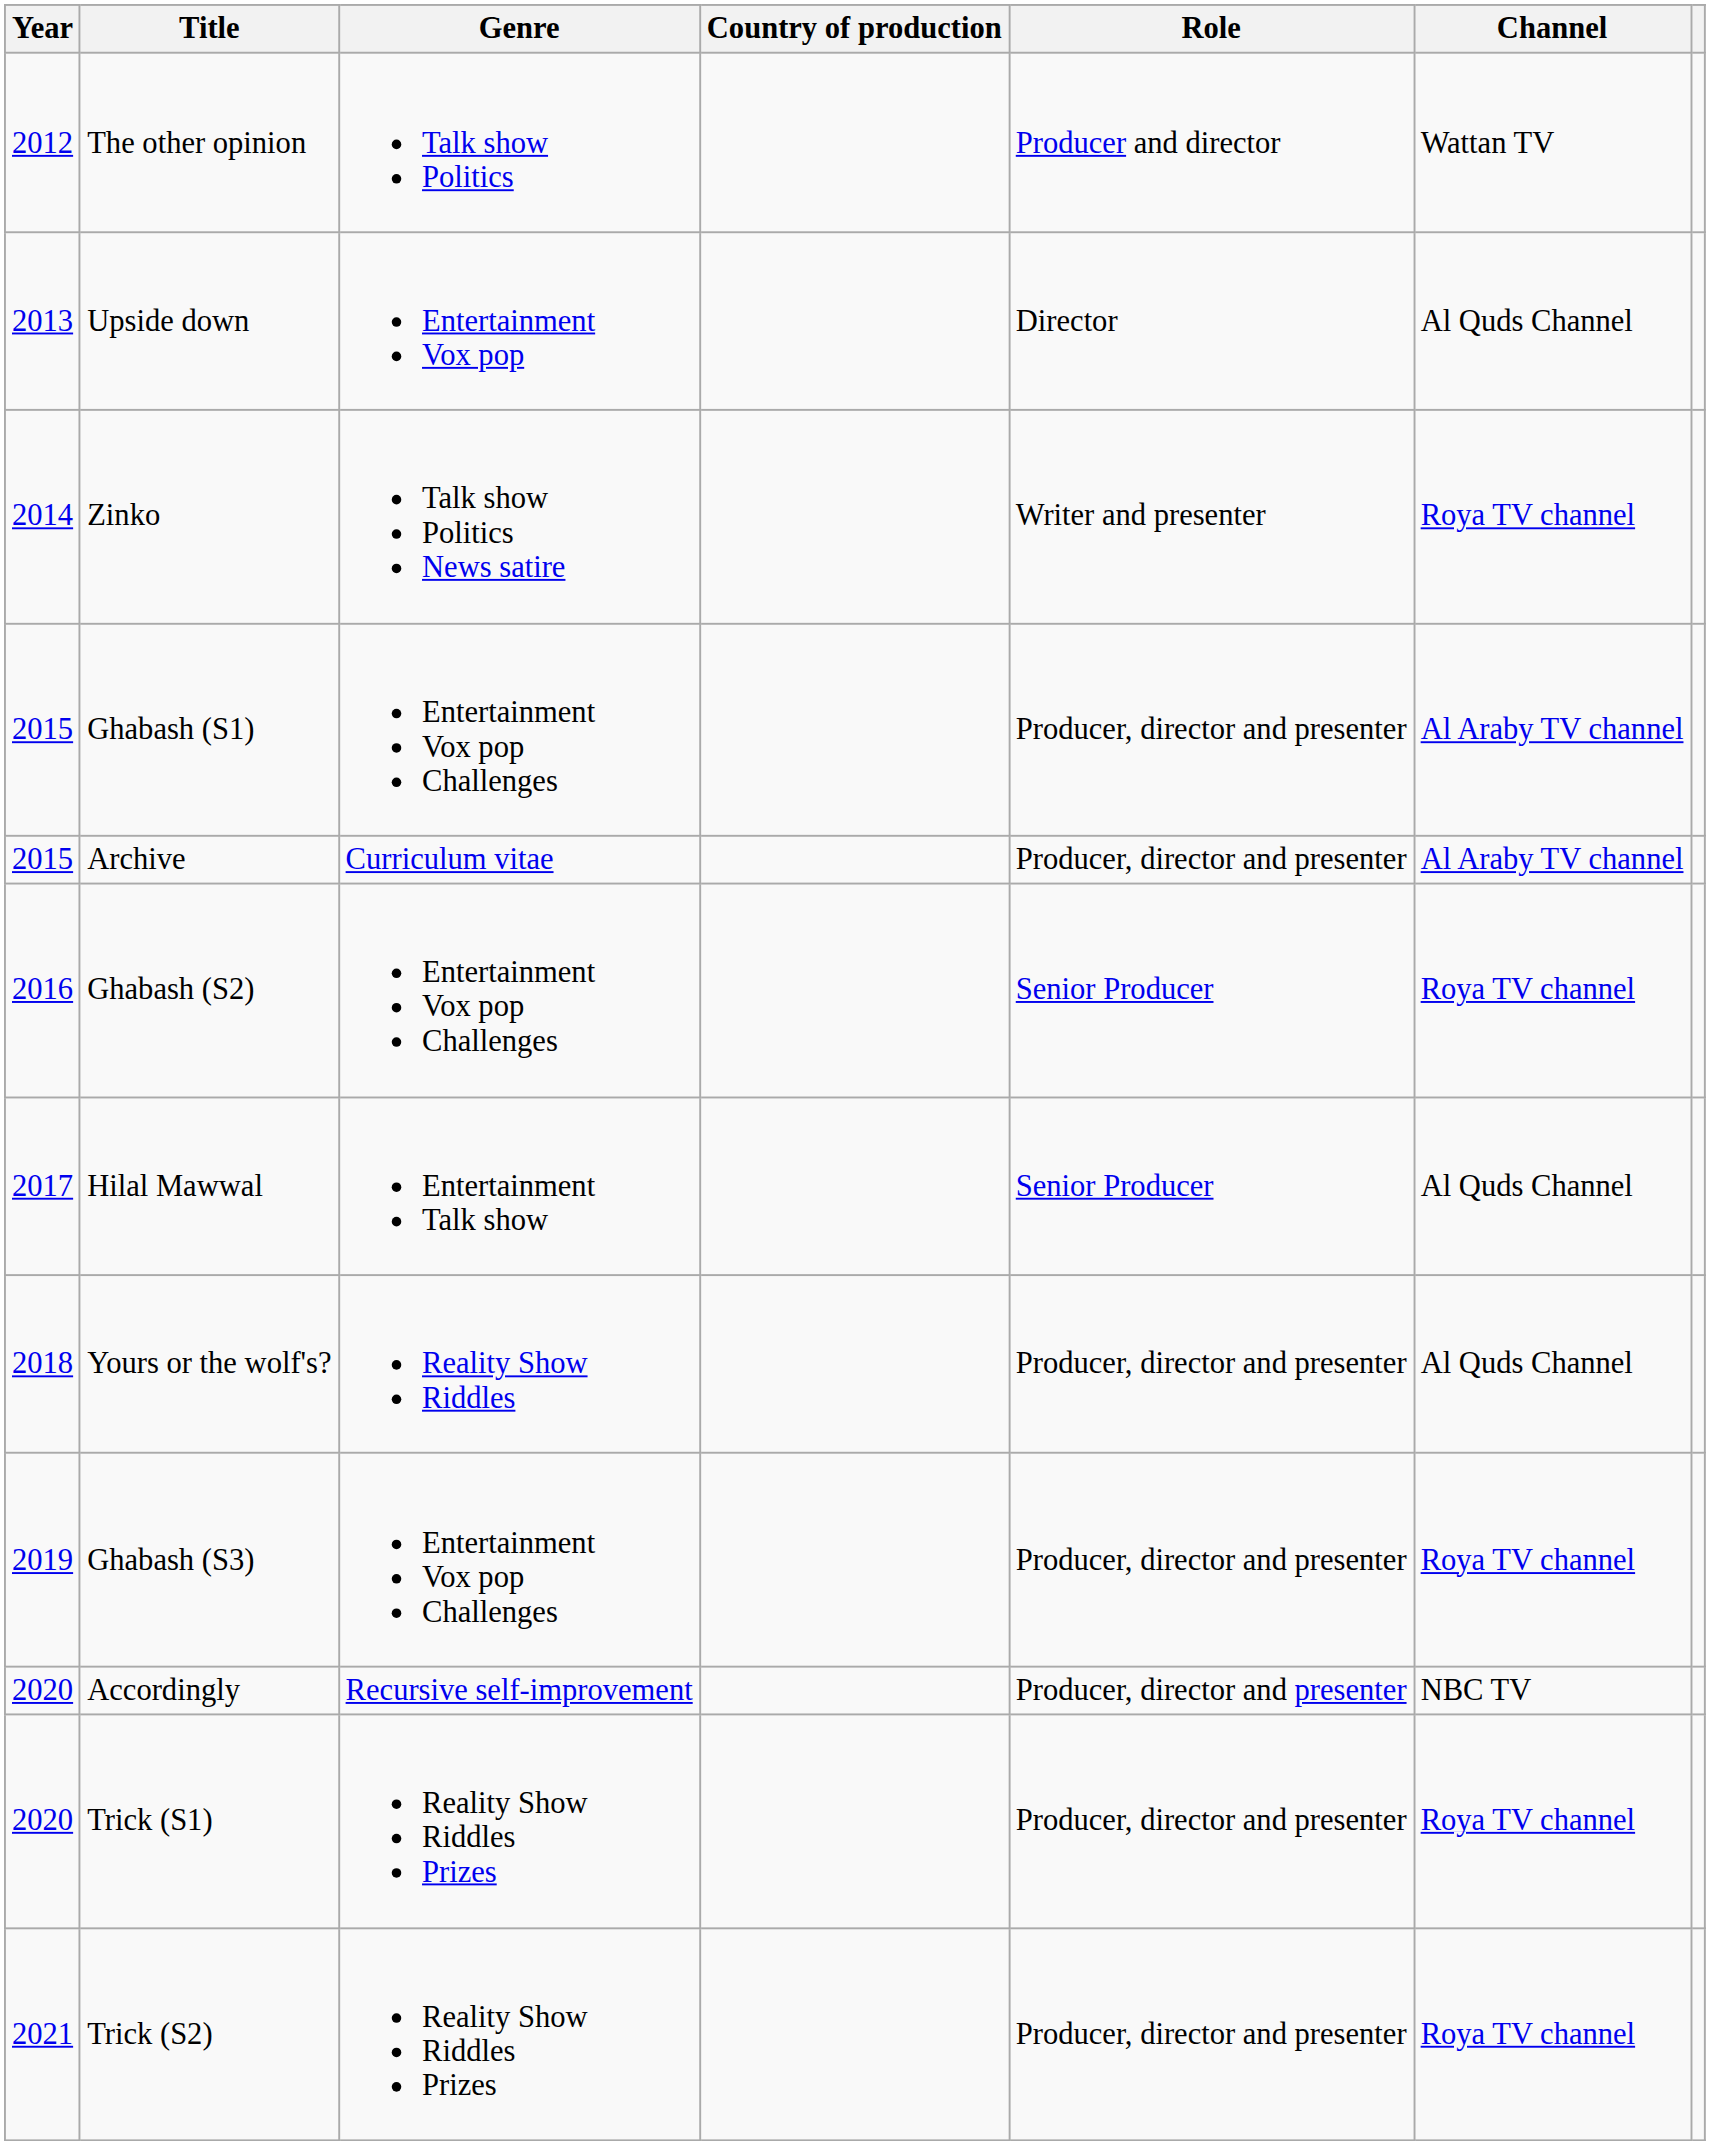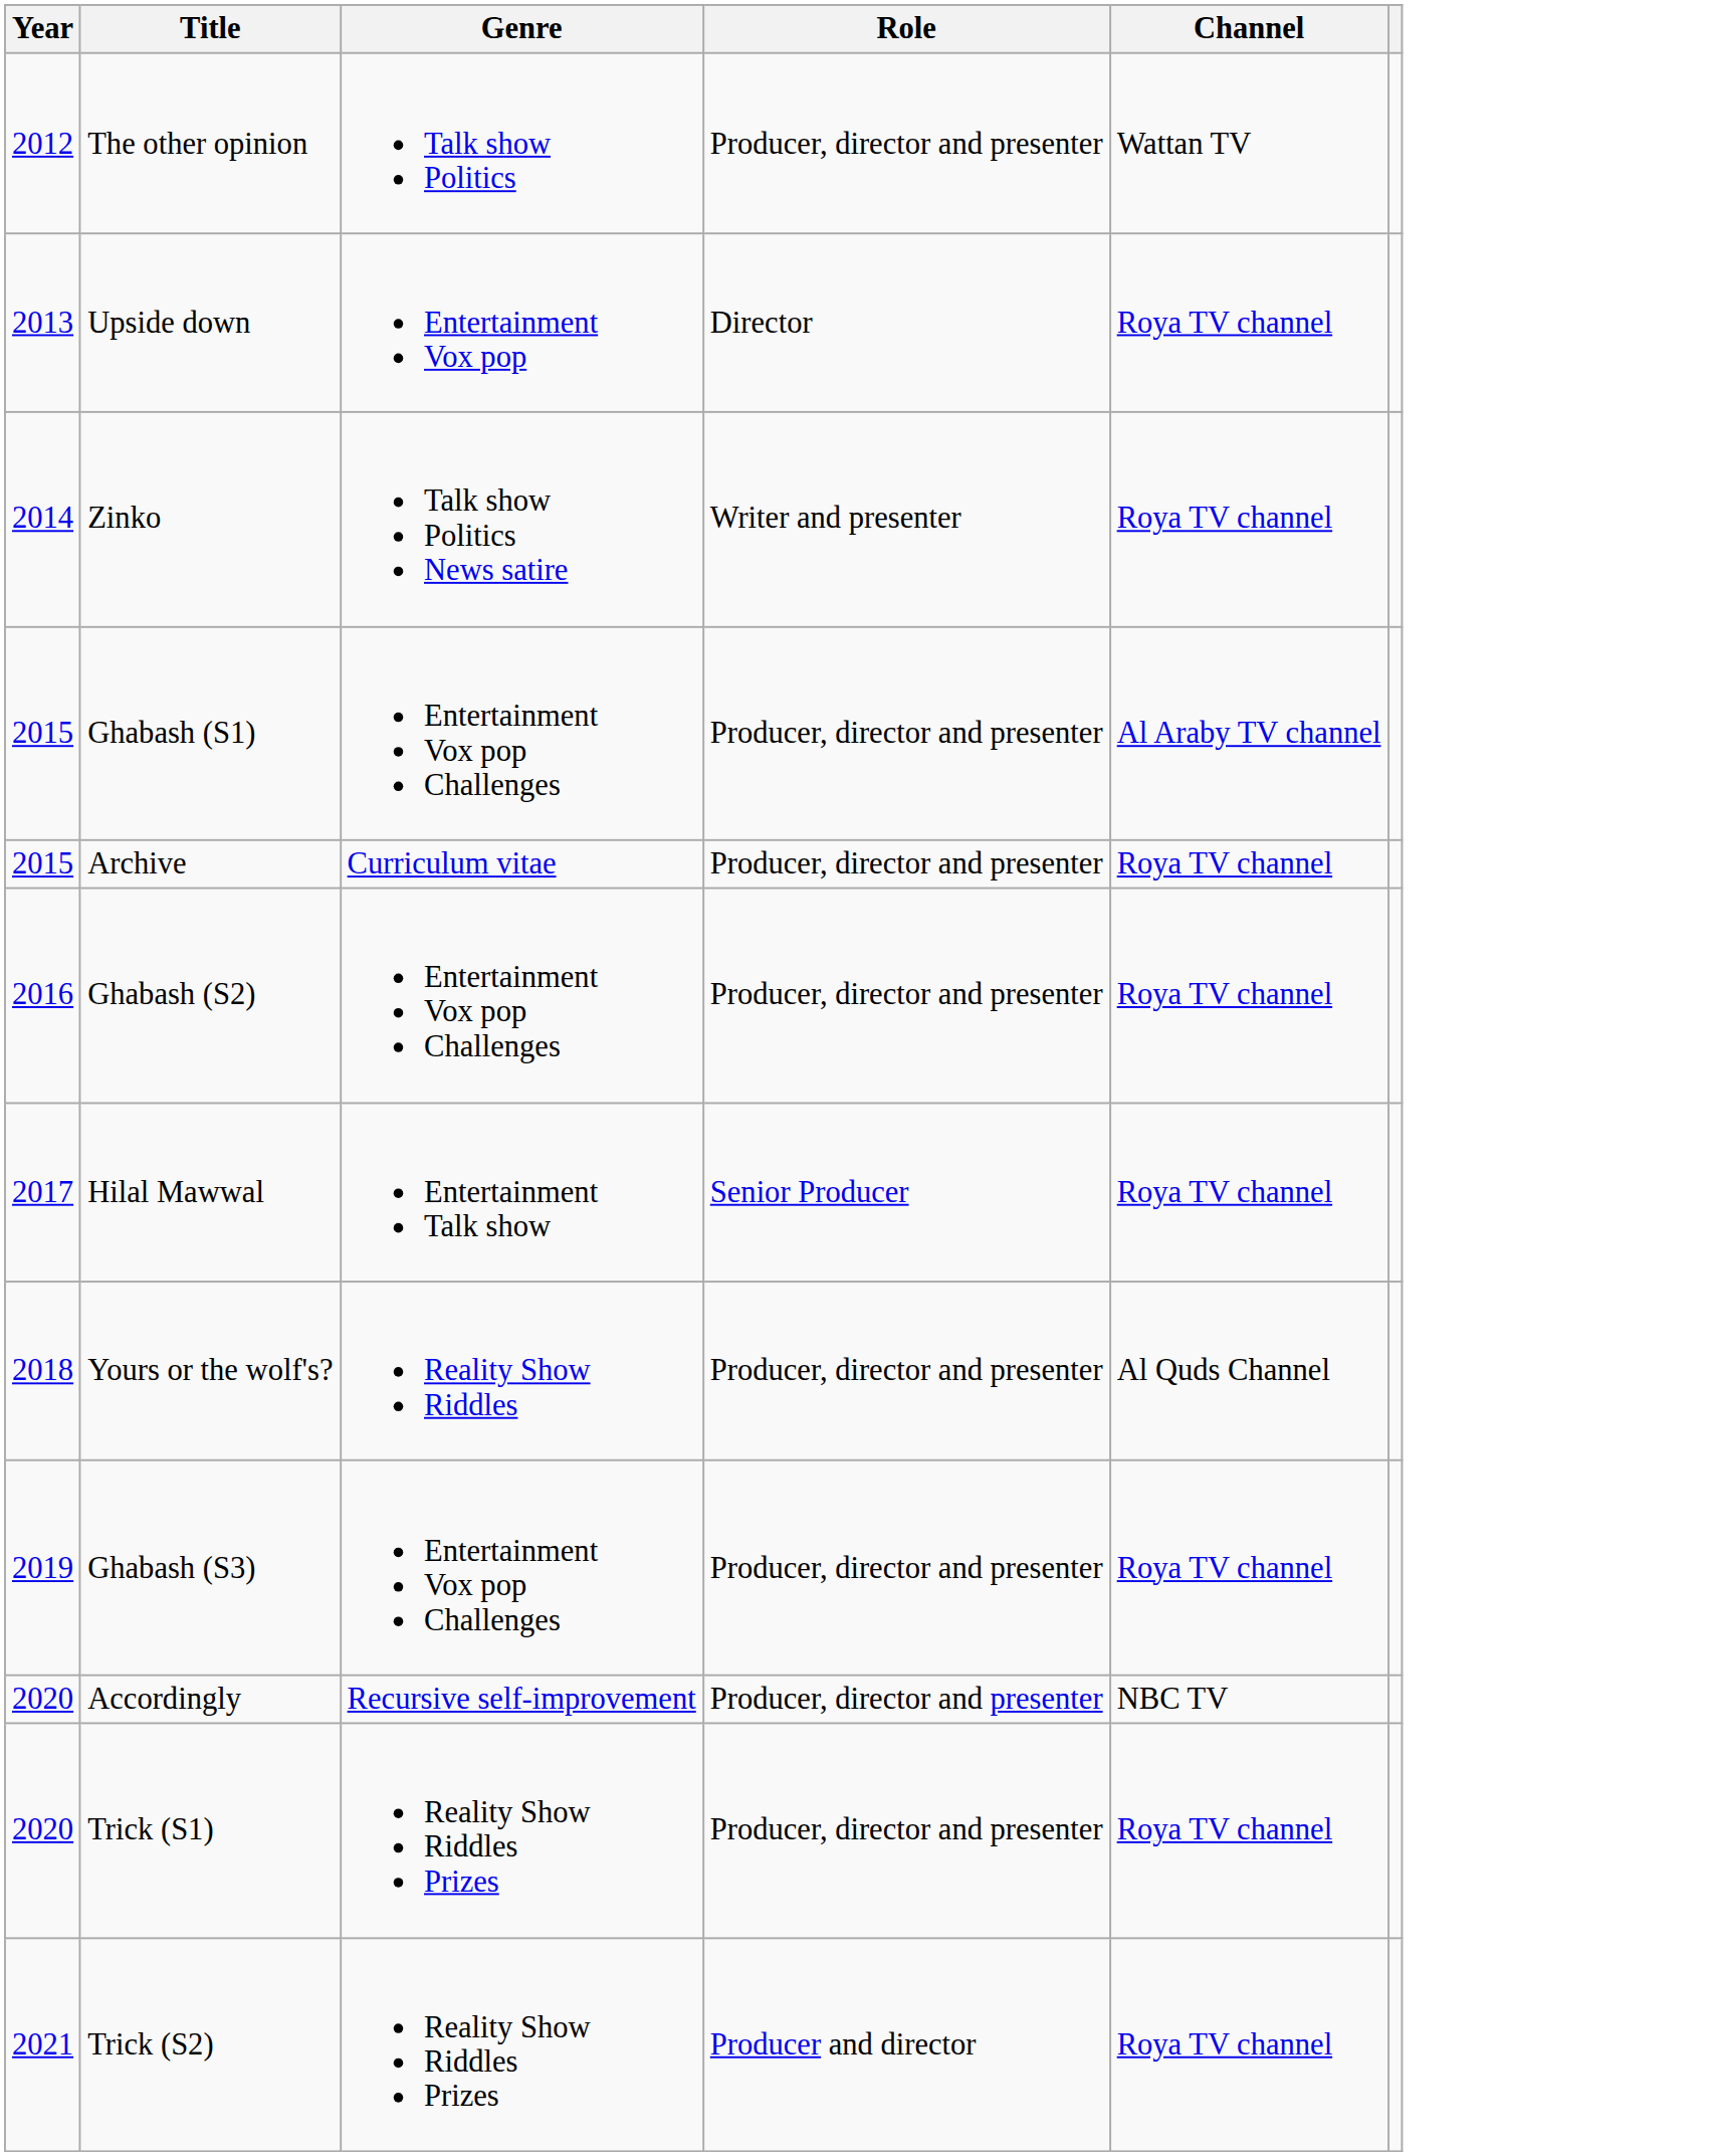- column: Country of production
The other opinion | Role: Producer and director -> Producer, director and presenter
Upside down | Channel: Al Quds Channel -> Roya TV channel
Archive | Channel: Al Araby TV channel -> Roya TV channel
Ghabash (S2) | Role: Senior Producer -> Producer, director and presenter
Hilal Mawwal | Channel: Al Quds Channel -> Roya TV channel
Trick (S2) | Role: Producer, director and presenter -> Producer and director
